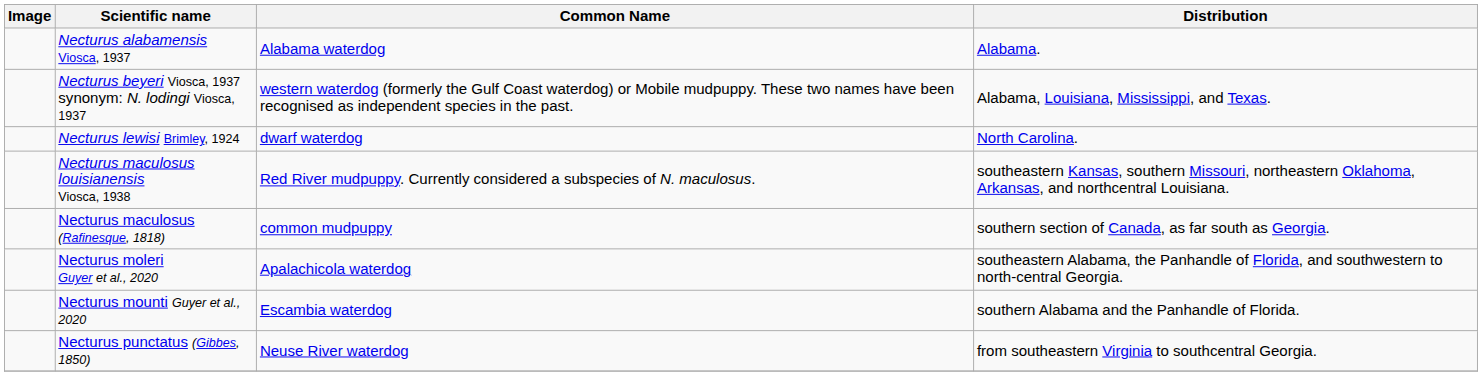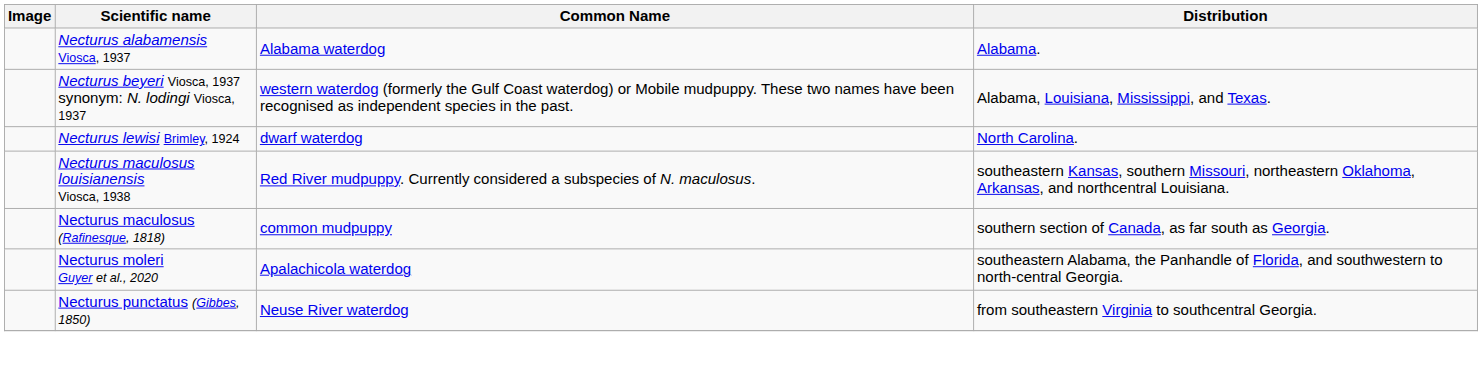- row: Necturus mounti Guyer et al., 2020 | Escambia waterdog | southern Alabama and the Panhandle of Florida.
